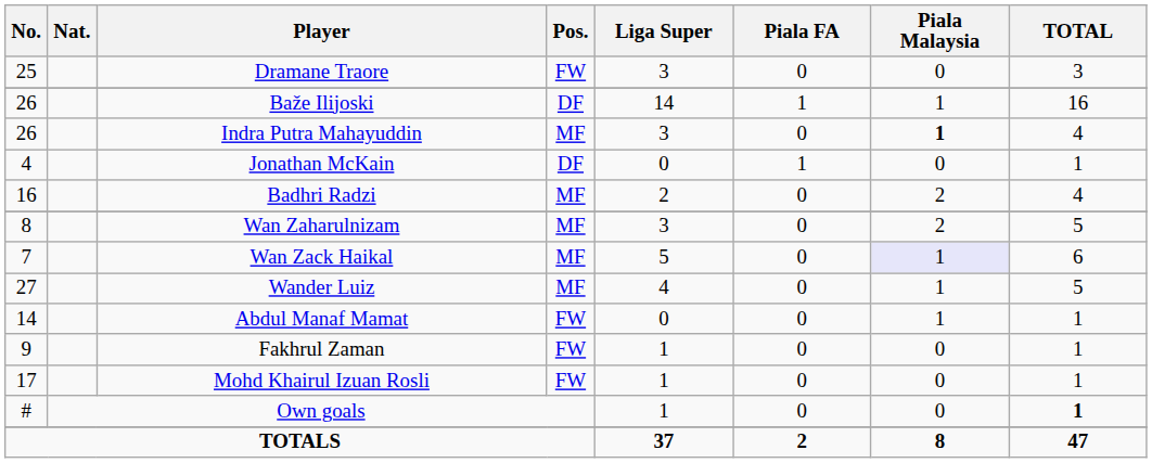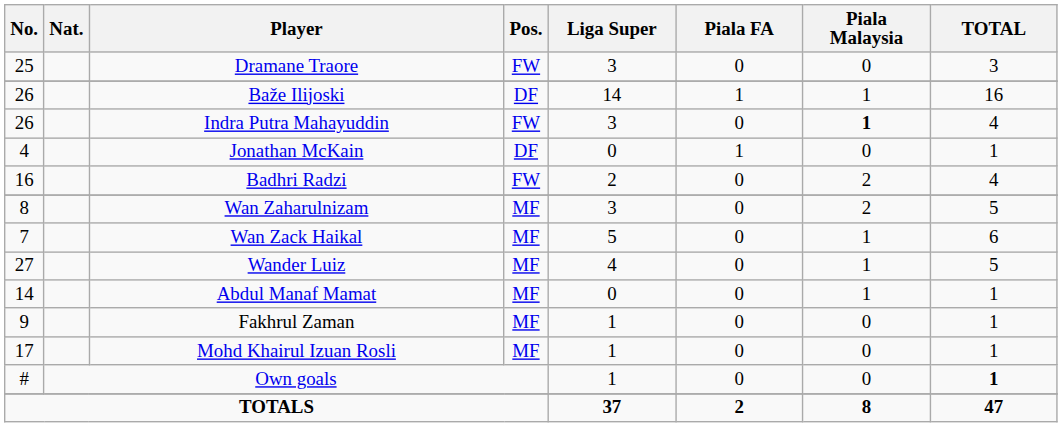Indra Putra Mahayuddin | Pos.: MF -> FW
Badhri Radzi | Pos.: MF -> FW
Wan Zack Haikal | Piala Malaysia: lavender background -> no background
Abdul Manaf Mamat | Pos.: FW -> MF
Fakhrul Zaman | Pos.: FW -> MF
Mohd Khairul Izuan Rosli | Pos.: FW -> MF
